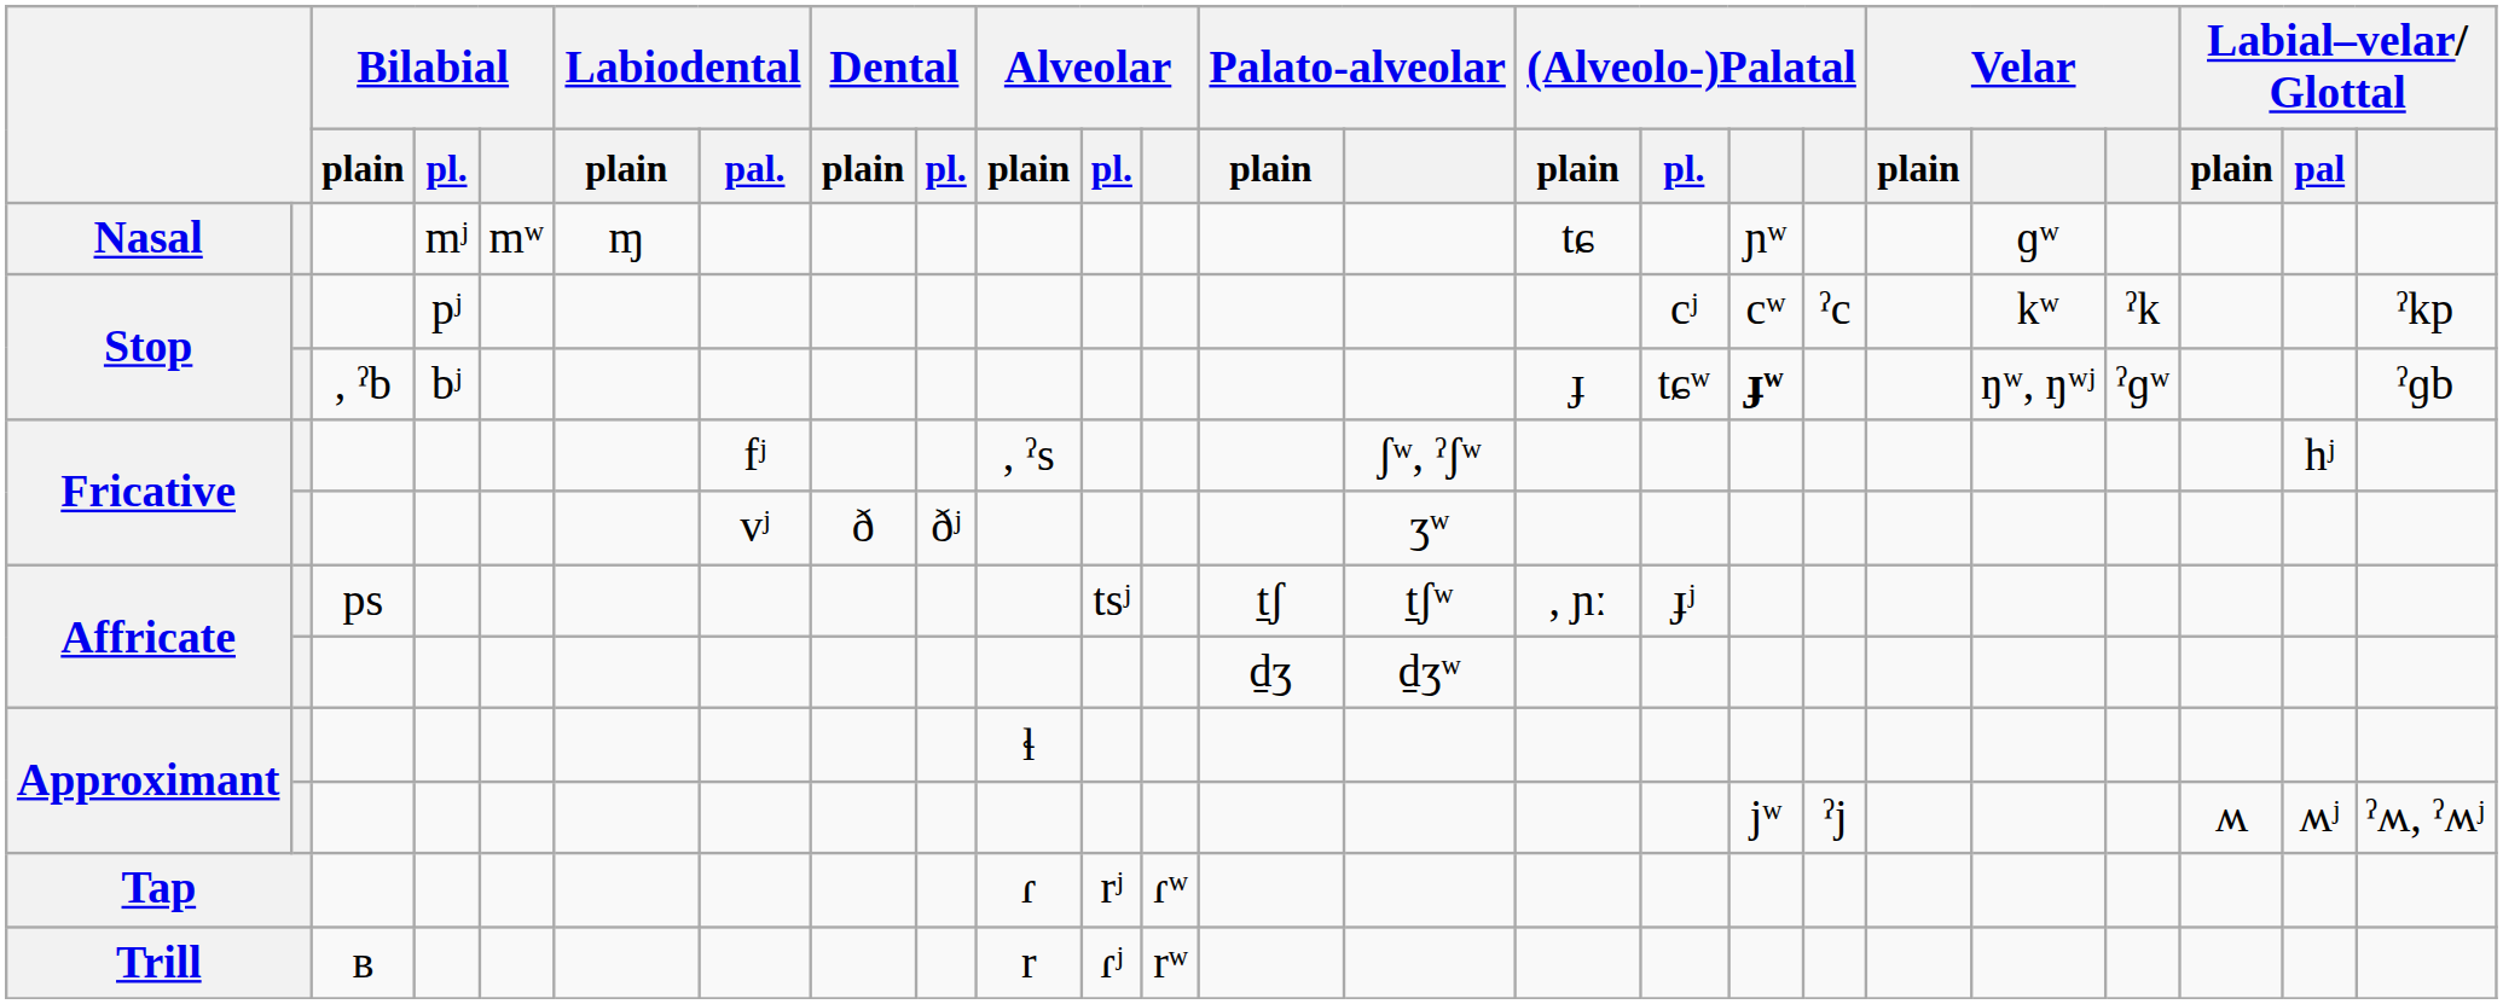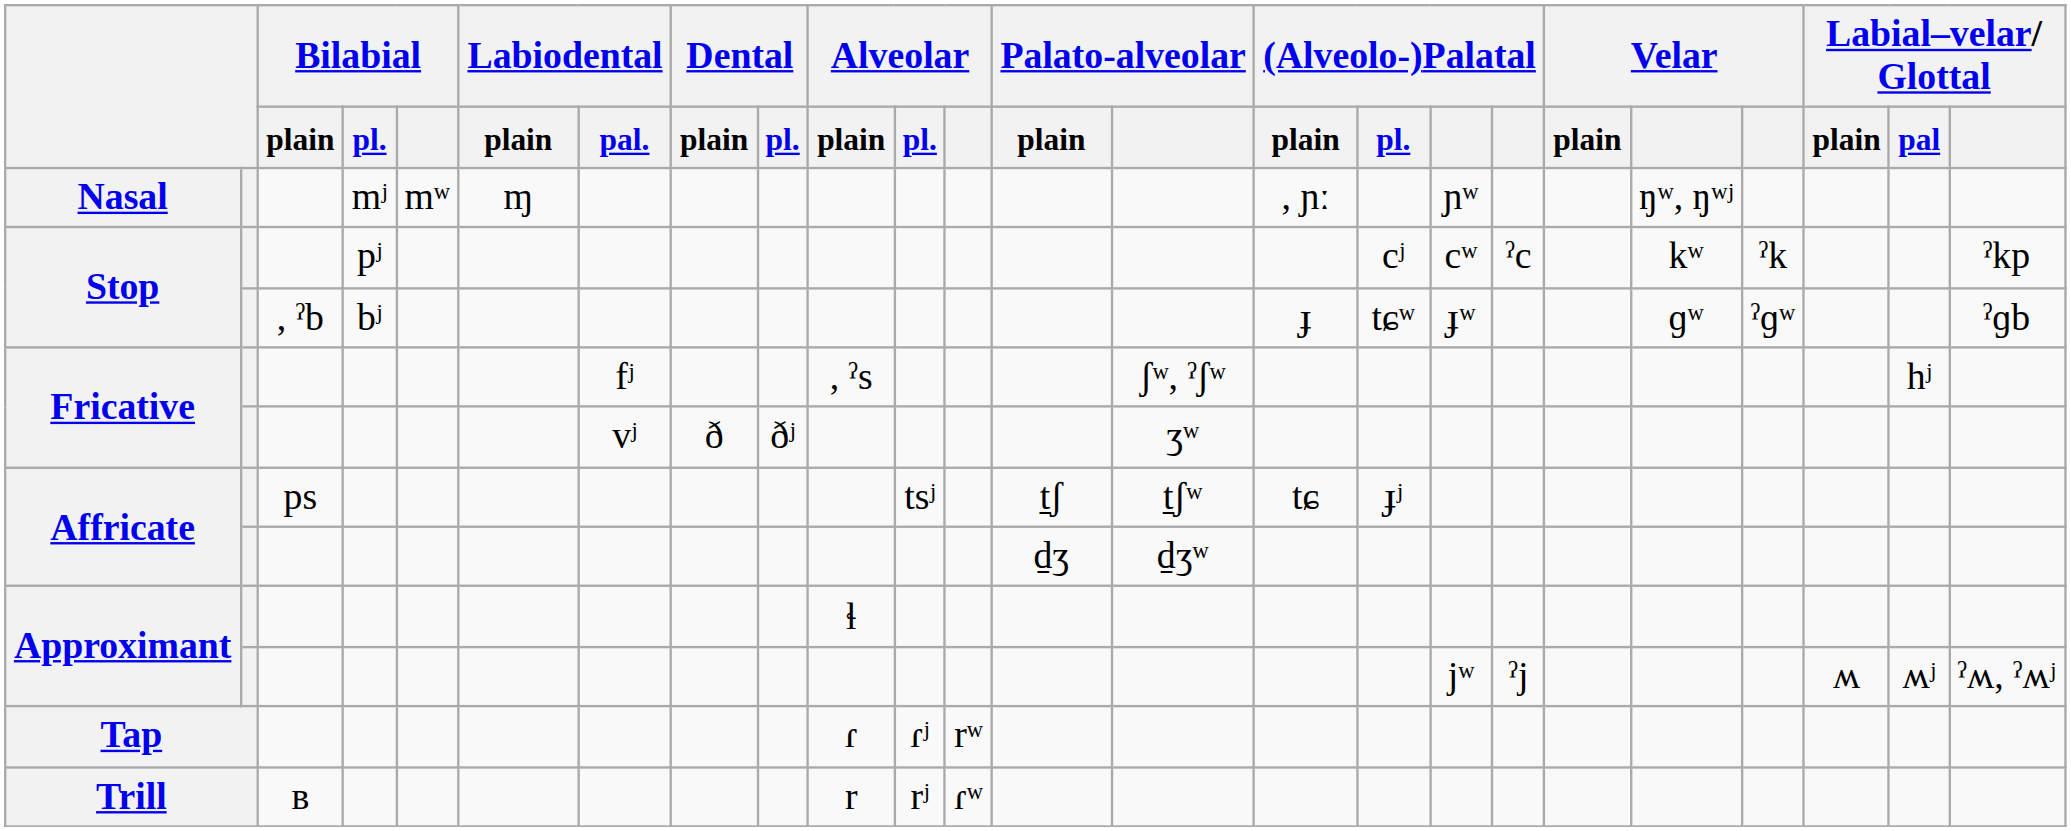Nasal | (Alveolo-)Palatal / plain: tɕ -> , ɲː
Nasal | column 20: ɡʷ -> ŋʷ, ŋʷʲ
Stop / , ˀb | column 17: bold -> normal
Stop / , ˀb | column 20: ŋʷ, ŋʷʲ -> ɡʷ
Affricate / ps | (Alveolo-)Palatal / plain: , ɲː -> tɕ
Tap | Alveolar / pl.: rʲ -> ɾʲ
Tap | Alveolar: ɾʷ -> rʷ
Trill | Alveolar / pl.: ɾʲ -> rʲ
Trill | Alveolar: rʷ -> ɾʷ
